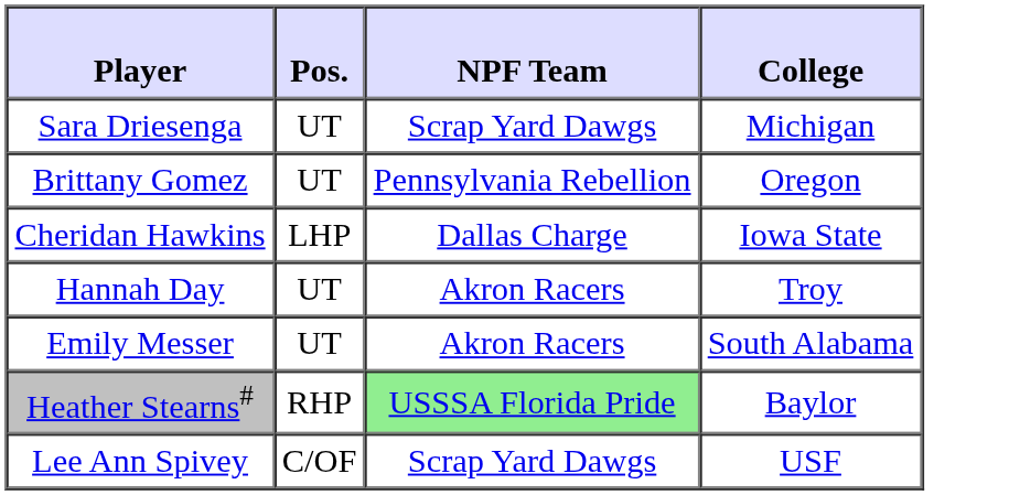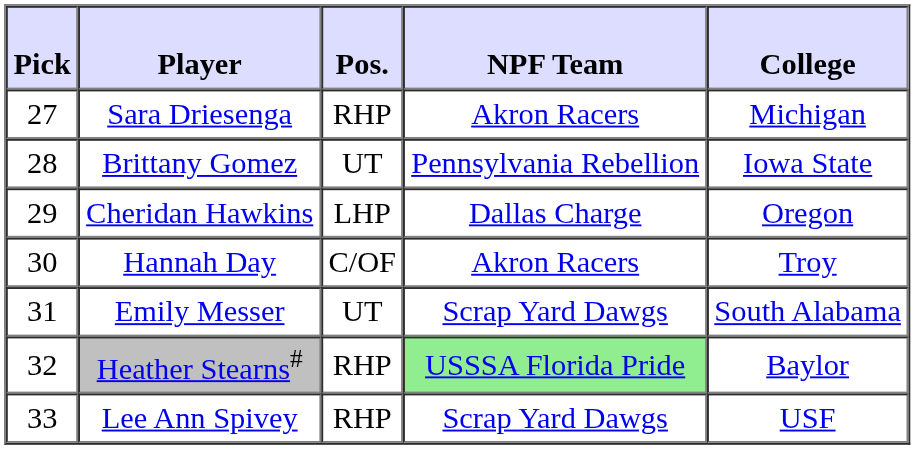+ column: Pick | 27 | 28 | 29 | 30 | 31 | 32 | 33
Sara Driesenga | Pos.: UT -> RHP
Sara Driesenga | NPF Team: Scrap Yard Dawgs -> Akron Racers
Brittany Gomez | College: Oregon -> Iowa State
Cheridan Hawkins | College: Iowa State -> Oregon
Hannah Day | Pos.: UT -> C/OF
Emily Messer | NPF Team: Akron Racers -> Scrap Yard Dawgs
Lee Ann Spivey | Pos.: C/OF -> RHP
